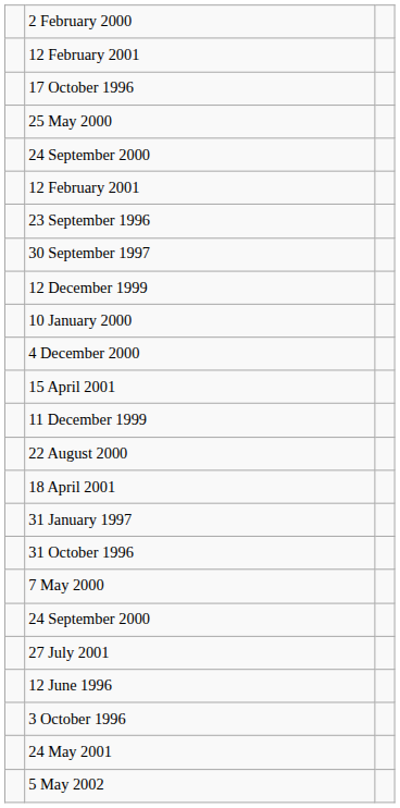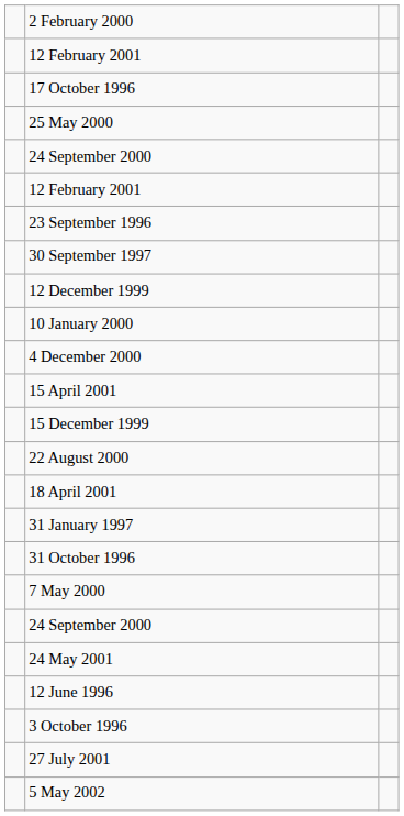- row: 11 December 1999
+ row: 15 December 1999
rows swapped: 24 May 2001 <-> 27 July 2001
